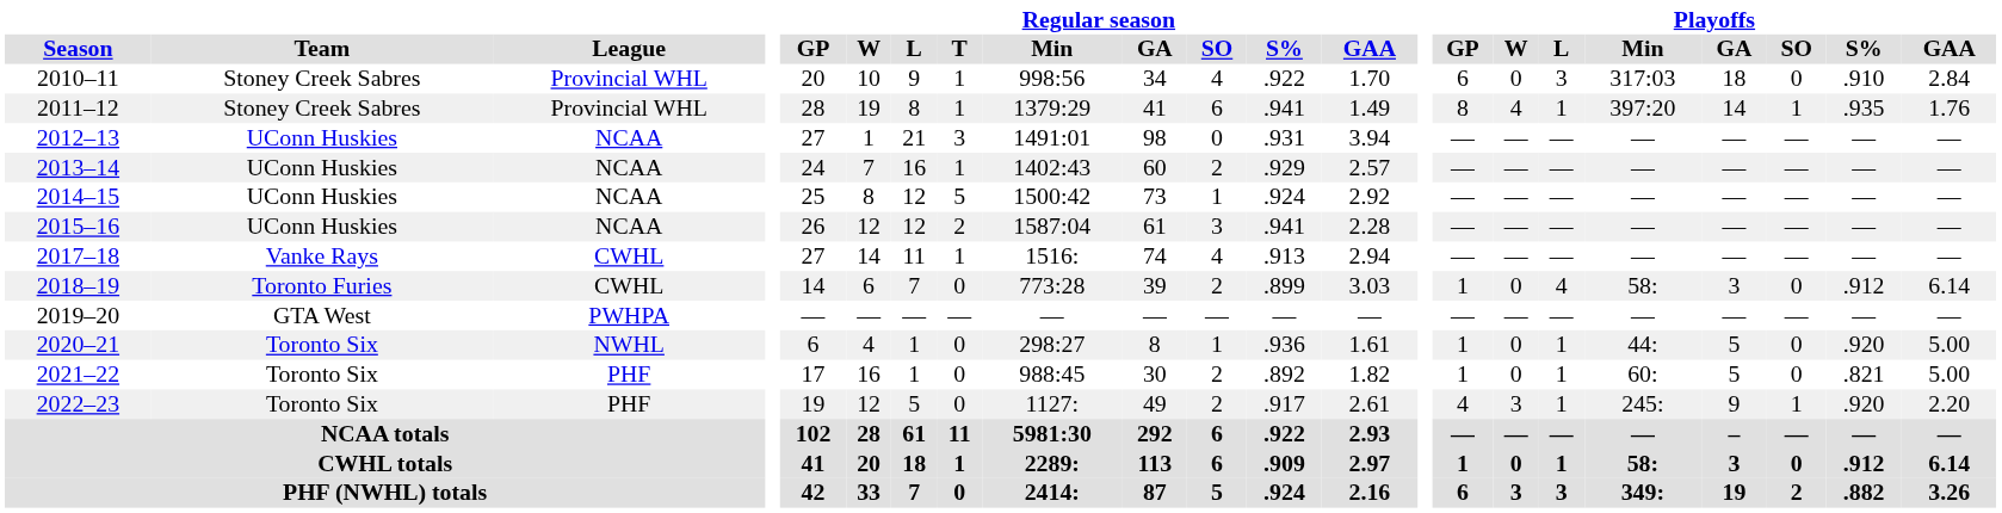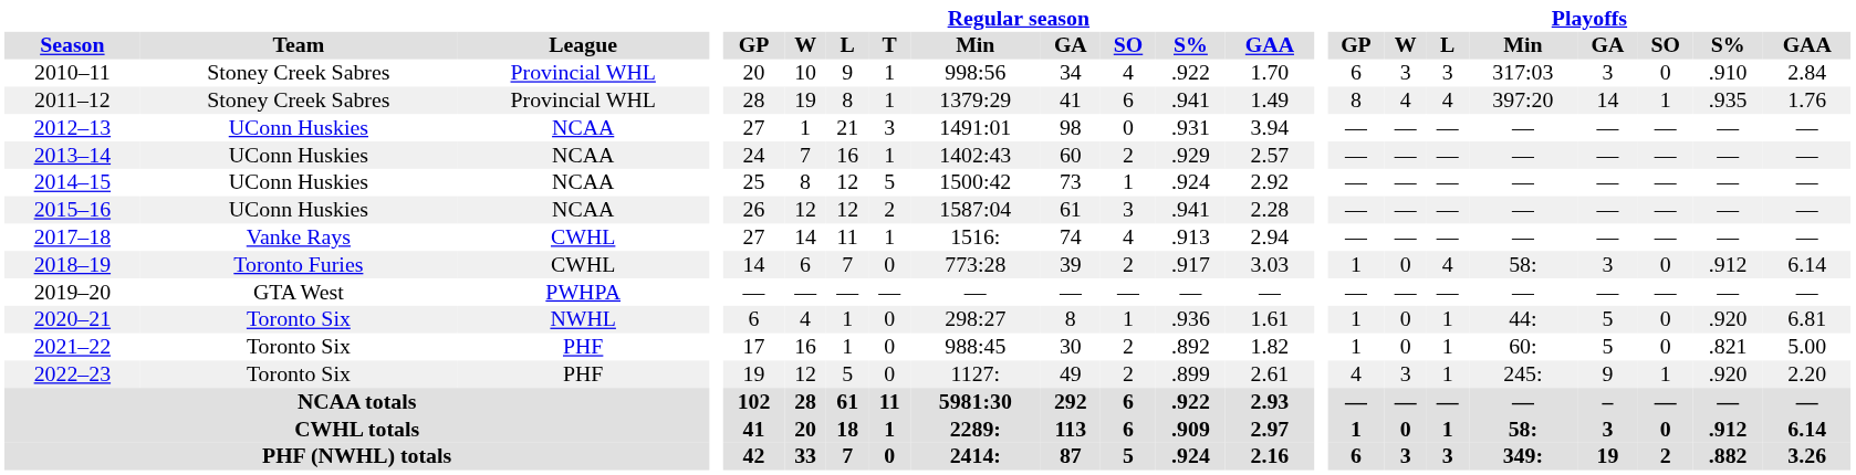2010–11 | Playoffs / W: 0 -> 3
2010–11 | Playoffs / GA: 18 -> 3
2011–12 | Playoffs / L: 1 -> 4
2018–19 | Regular season / S%: .899 -> .917
2020–21 | Playoffs / GAA: 5.00 -> 6.81
2022–23 | Regular season / S%: .917 -> .899
